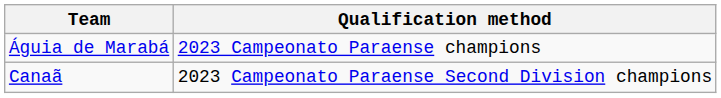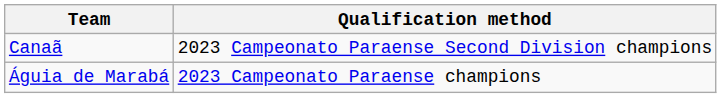rows swapped: Águia de Marabá <-> Canaã
